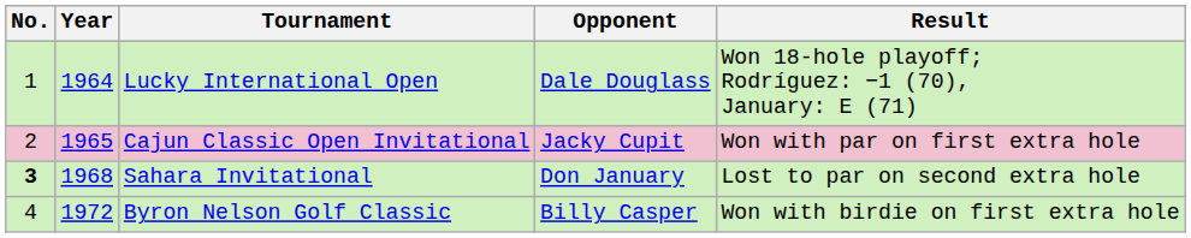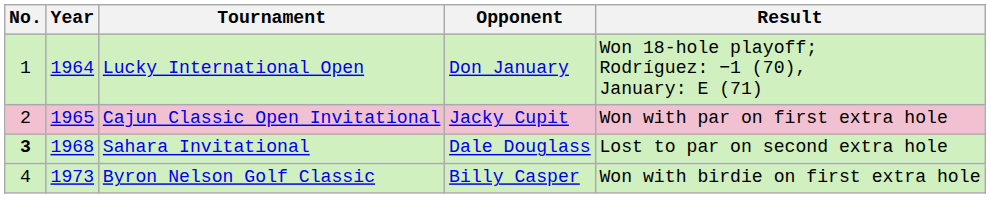Lucky International Open | Opponent: Dale Douglass -> Don January
Sahara Invitational | Opponent: Don January -> Dale Douglass
Byron Nelson Golf Classic | Year: 1972 -> 1973
